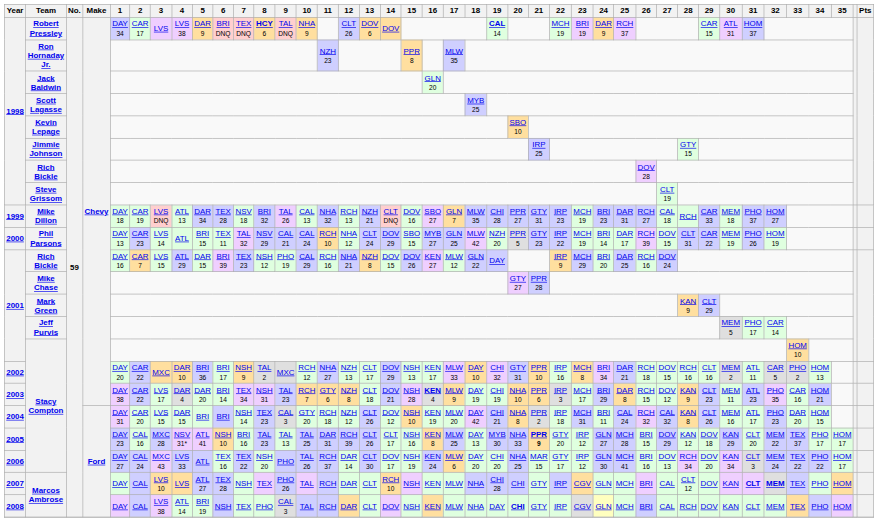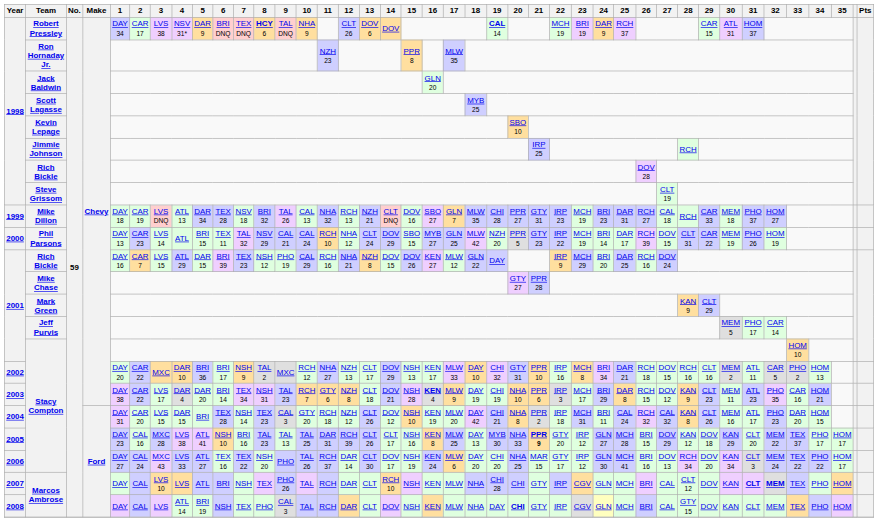Robert Pressley | 3: LVS -> LVS 38
Robert Pressley | 4: LVS 38 -> NSV 31*
Jimmie Johnson | 28: GTY 15 -> RCH
2004 / Stacy Compton | 6: BRI -> TEX 28
2005 / Stacy Compton | 4: NSV 31* -> LVS 38
2006 / Stacy Compton | 5: ATL -> ATL 27
2007 / Marcos Ambrose | 5: ATL 27 -> ATL
2007 / Marcos Ambrose | 6: TEX 28 -> BRI
2008 / Marcos Ambrose | 3: LVS 38 -> LVS
2008 / Marcos Ambrose | 28: RCH -> GTY 15
